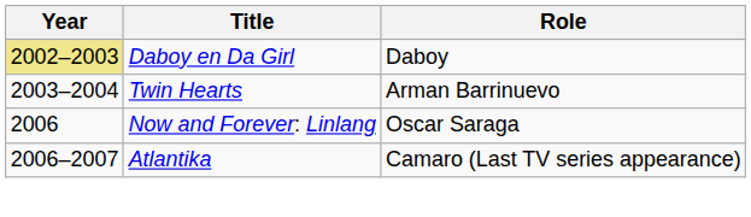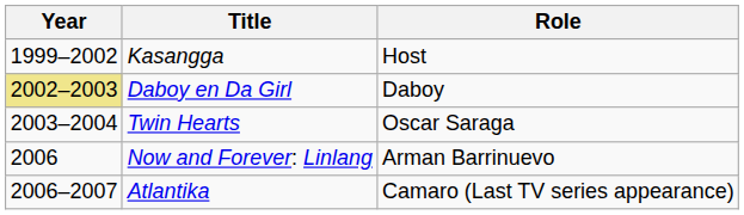+ row: 1999–2002 | Kasangga | Host
Twin Hearts | Role: Arman Barrinuevo -> Oscar Saraga
Now and Forever: Linlang | Role: Oscar Saraga -> Arman Barrinuevo
